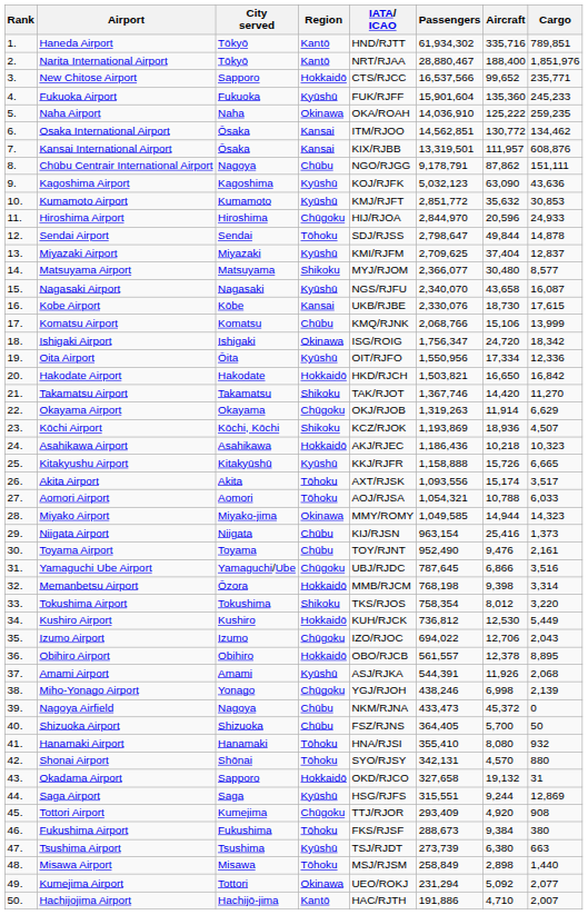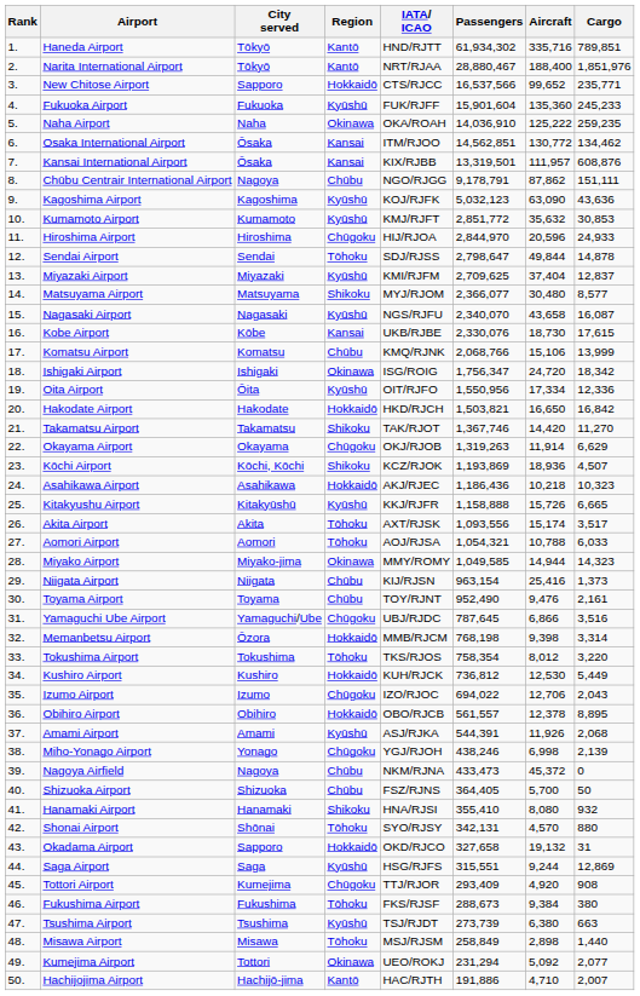Tokushima Airport | Region: Shikoku -> Tōhoku
Hanamaki Airport | Region: Tōhoku -> Shikoku
